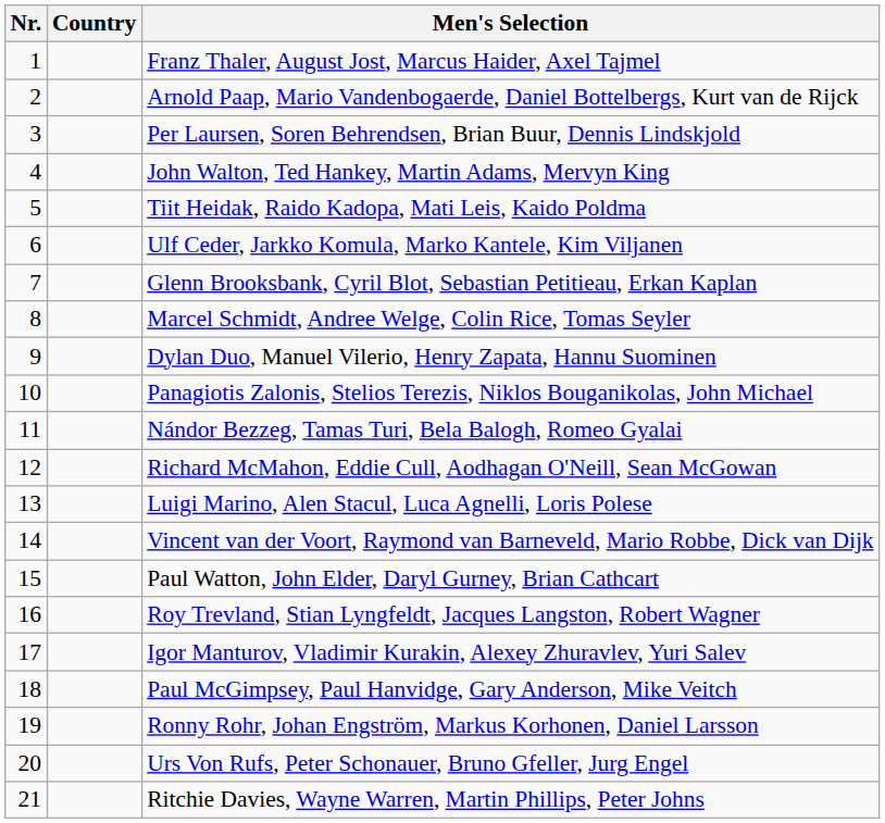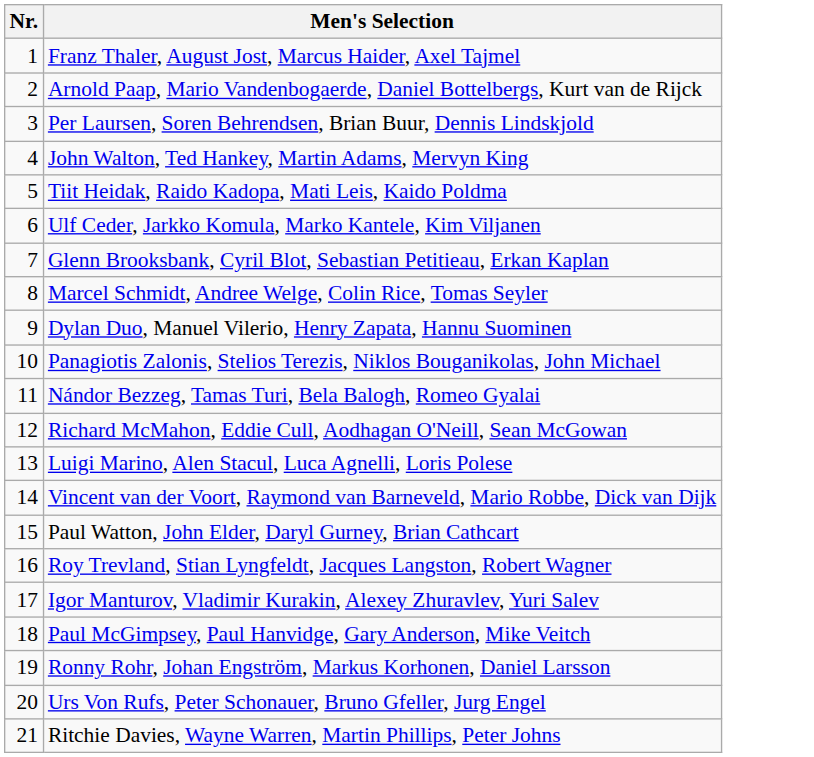- column: Country
